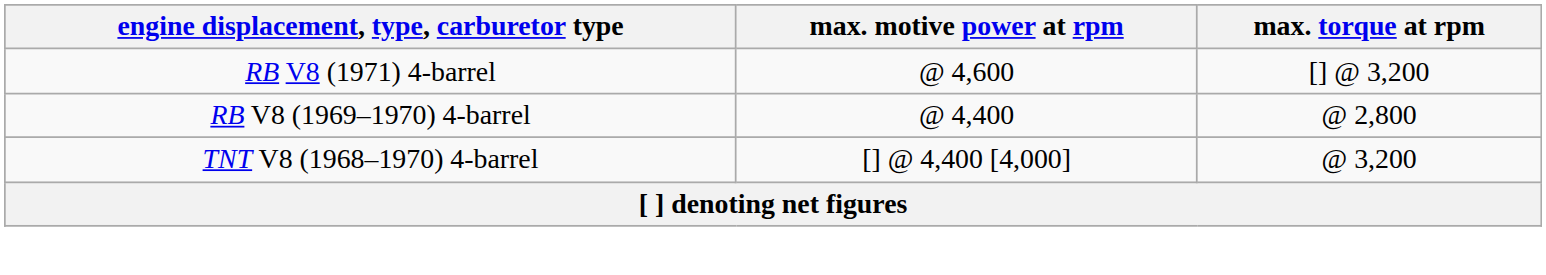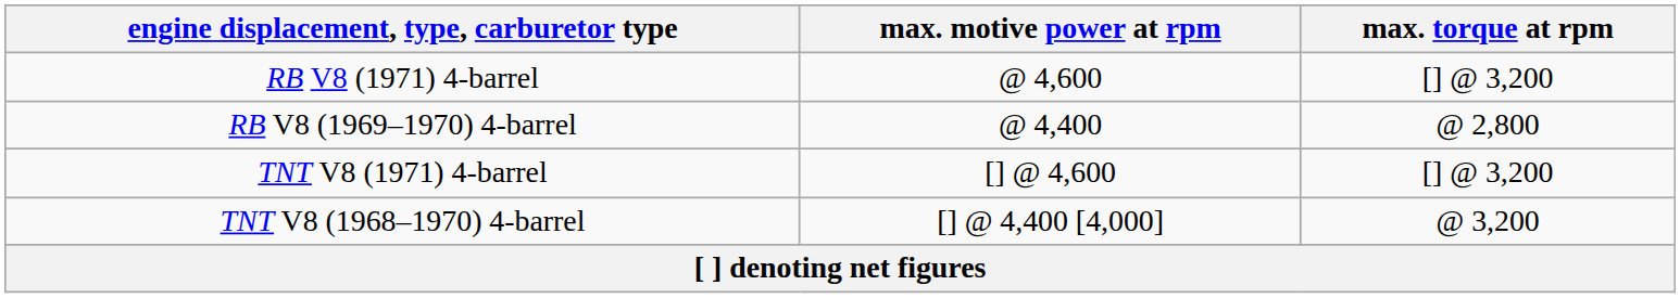+ row: TNT V8 (1971) 4-barrel | [] @ 4,600 | [] @ 3,200
